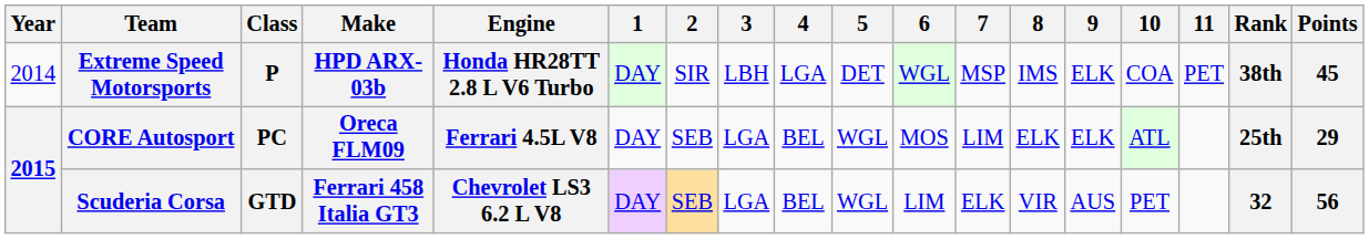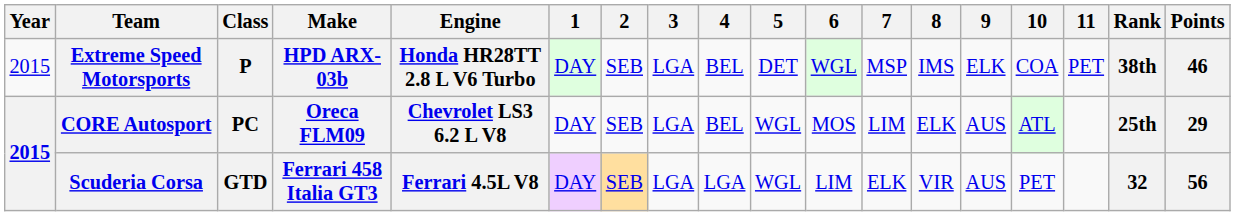Extreme Speed Motorsports | Year: 2014 -> 2015
Extreme Speed Motorsports | 2: SIR -> SEB
Extreme Speed Motorsports | 3: LBH -> LGA
Extreme Speed Motorsports | 4: LGA -> BEL
Extreme Speed Motorsports | Points: 45 -> 46
CORE Autosport | Engine: Ferrari 4.5L V8 -> Chevrolet LS3 6.2 L V8
CORE Autosport | 9: ELK -> AUS
Scuderia Corsa | Engine: Chevrolet LS3 6.2 L V8 -> Ferrari 4.5L V8
Scuderia Corsa | 4: BEL -> LGA
